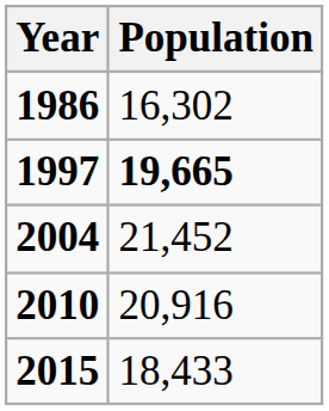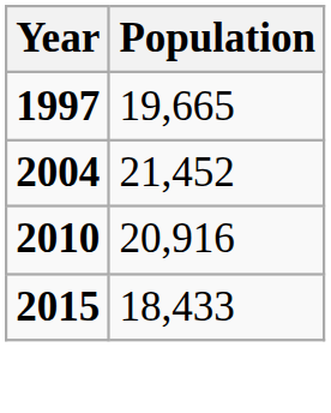- row: 1986 | 16,302
1997 | Population: bold -> normal
